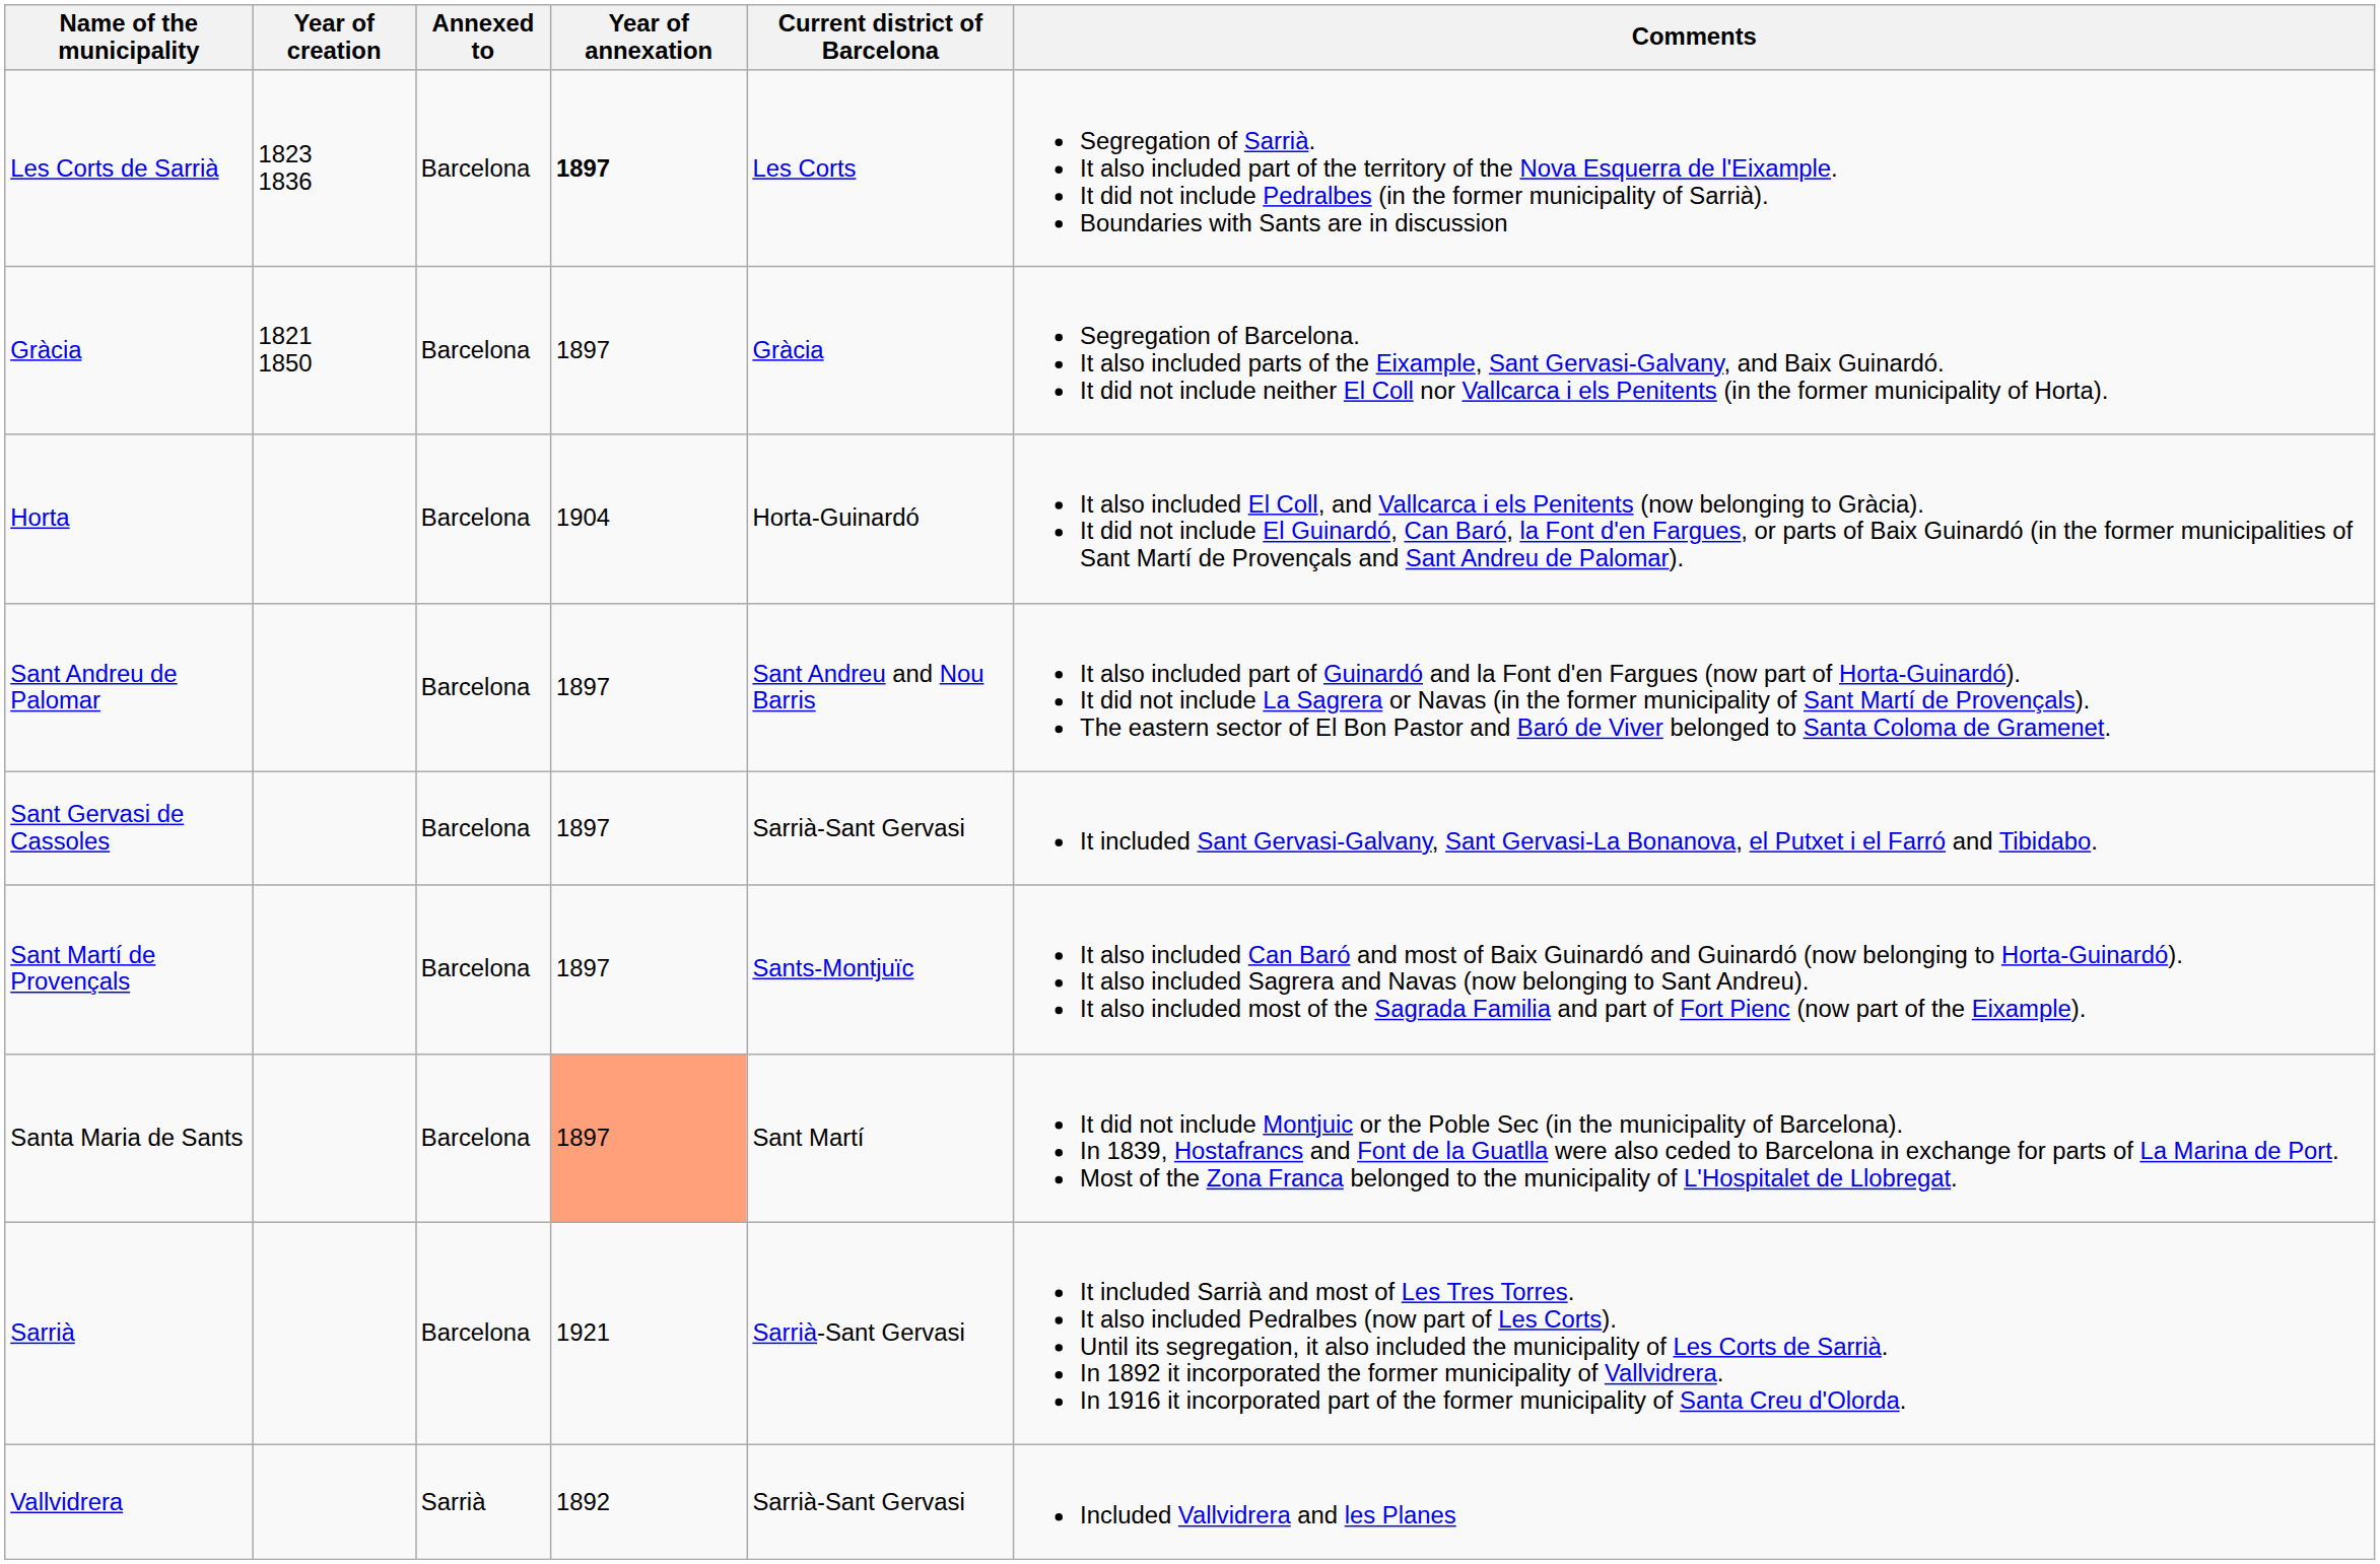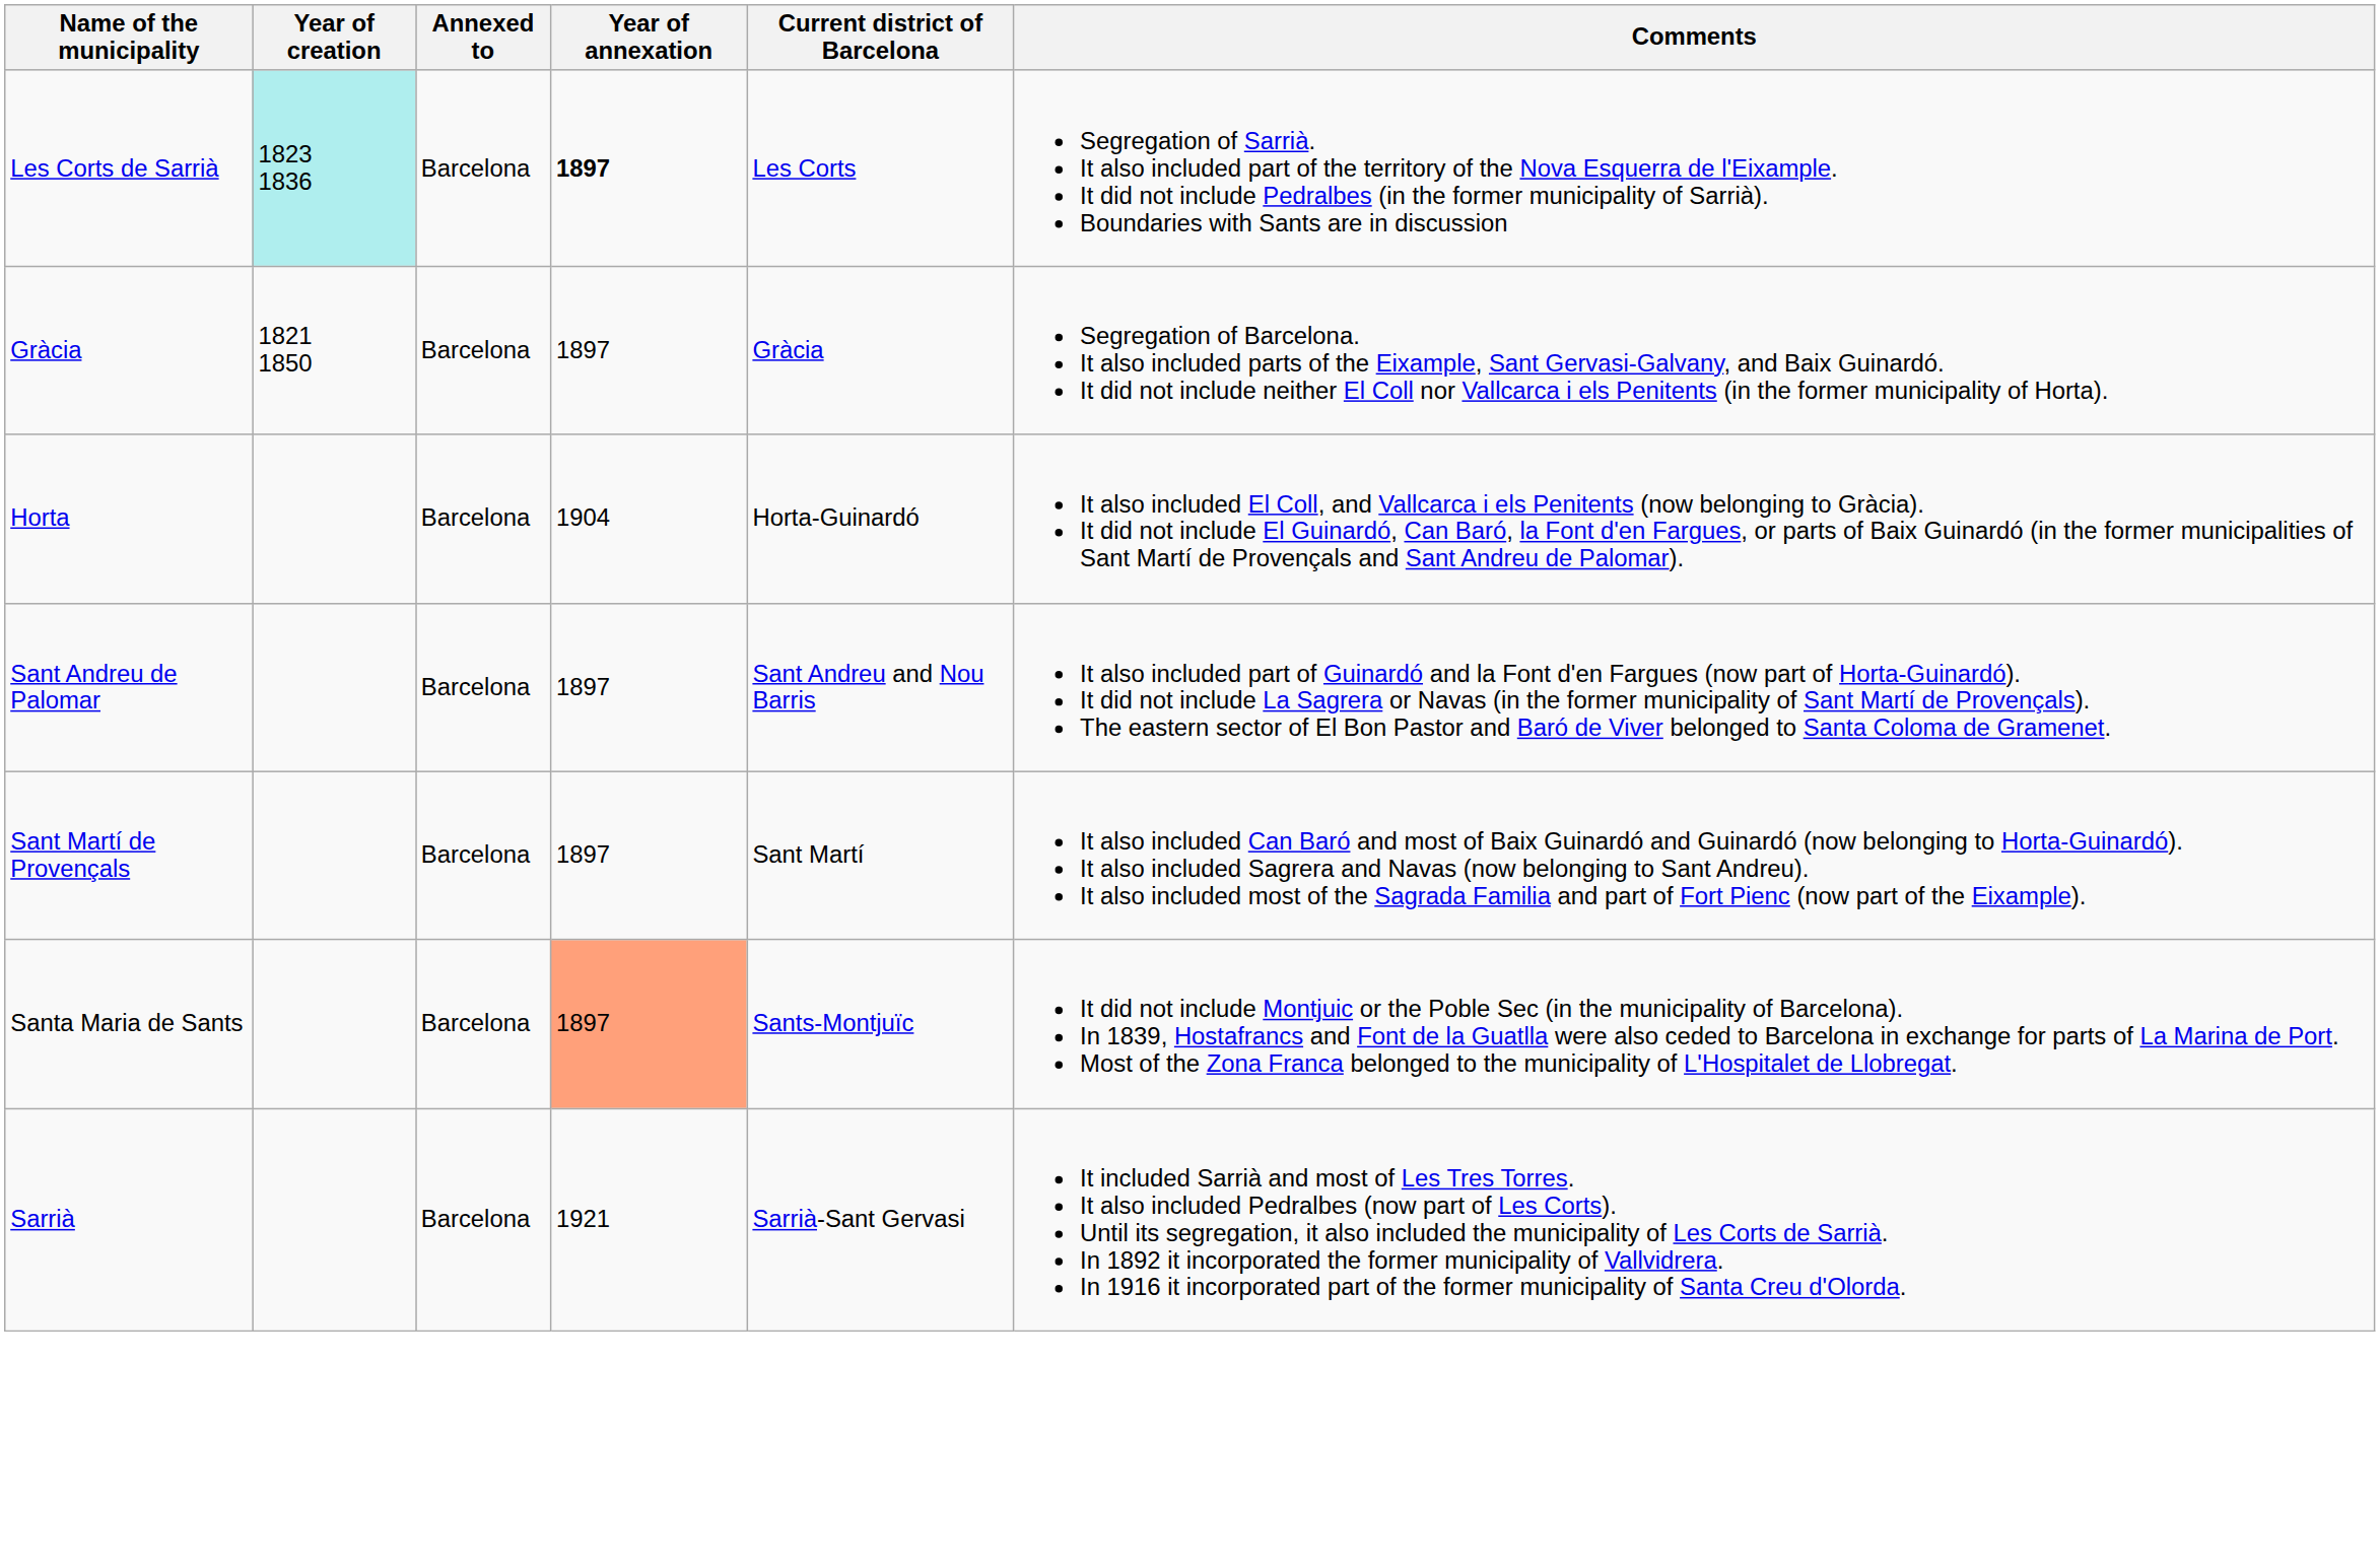Les Corts de Sarrià | Year of creation: no background -> paleturquoise background
- row: Sant Gervasi de Cassoles | Barcelona | 1897 | Sarrià-Sant Gervasi | It included Sant Gervasi-Galvany, Sant Gervasi-La Bonanova, el Putxet i el Farró and Tibidabo.
Sant Martí de Provençals | Current district of Barcelona: Sants-Montjuïc -> Sant Martí
Santa Maria de Sants | Current district of Barcelona: Sant Martí -> Sants-Montjuïc
- row: Vallvidrera | Sarrià | 1892 | Sarrià-Sant Gervasi | Included Vallvidrera and les Planes
